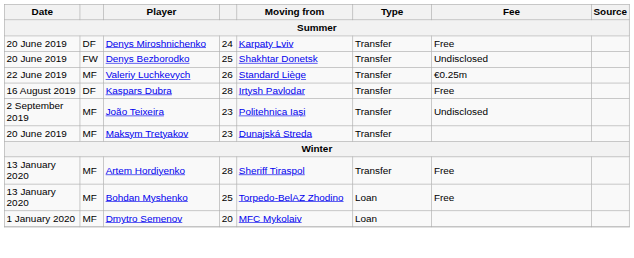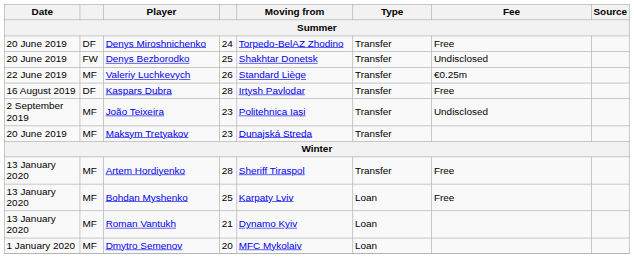Denys Miroshnichenko | Moving from: Karpaty Lviv -> Torpedo-BelAZ Zhodino
Bohdan Myshenko | Moving from: Torpedo-BelAZ Zhodino -> Karpaty Lviv
+ row: 13 January 2020 | MF | Roman Vantukh | 21 | Dynamo Kyiv | Loan
